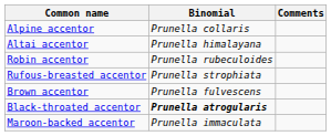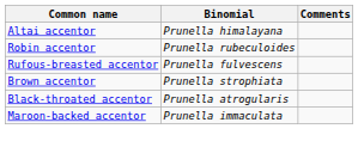- row: Alpine accentor | Prunella collaris
Rufous-breasted accentor | Binomial: Prunella strophiata -> Prunella fulvescens
Brown accentor | Binomial: Prunella fulvescens -> Prunella strophiata
Black-throated accentor | Binomial: bold -> normal
